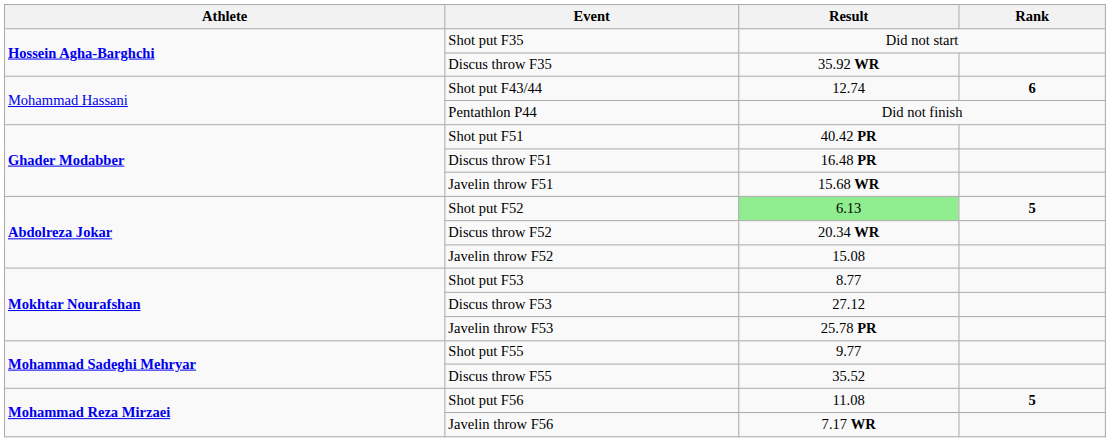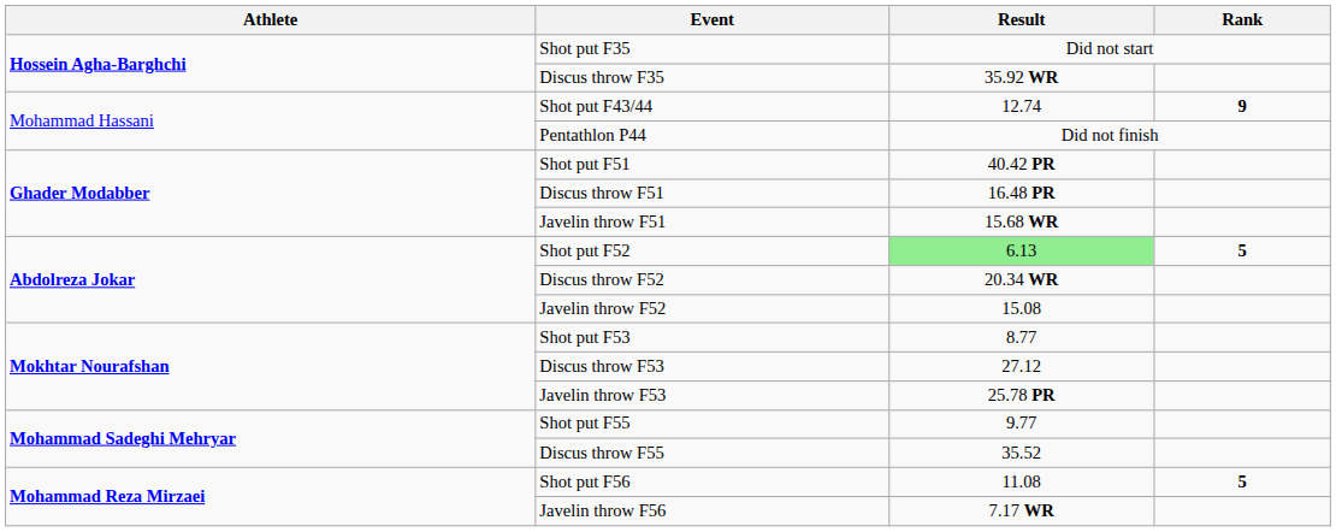Shot put F43/44 | Rank: 6 -> 9
